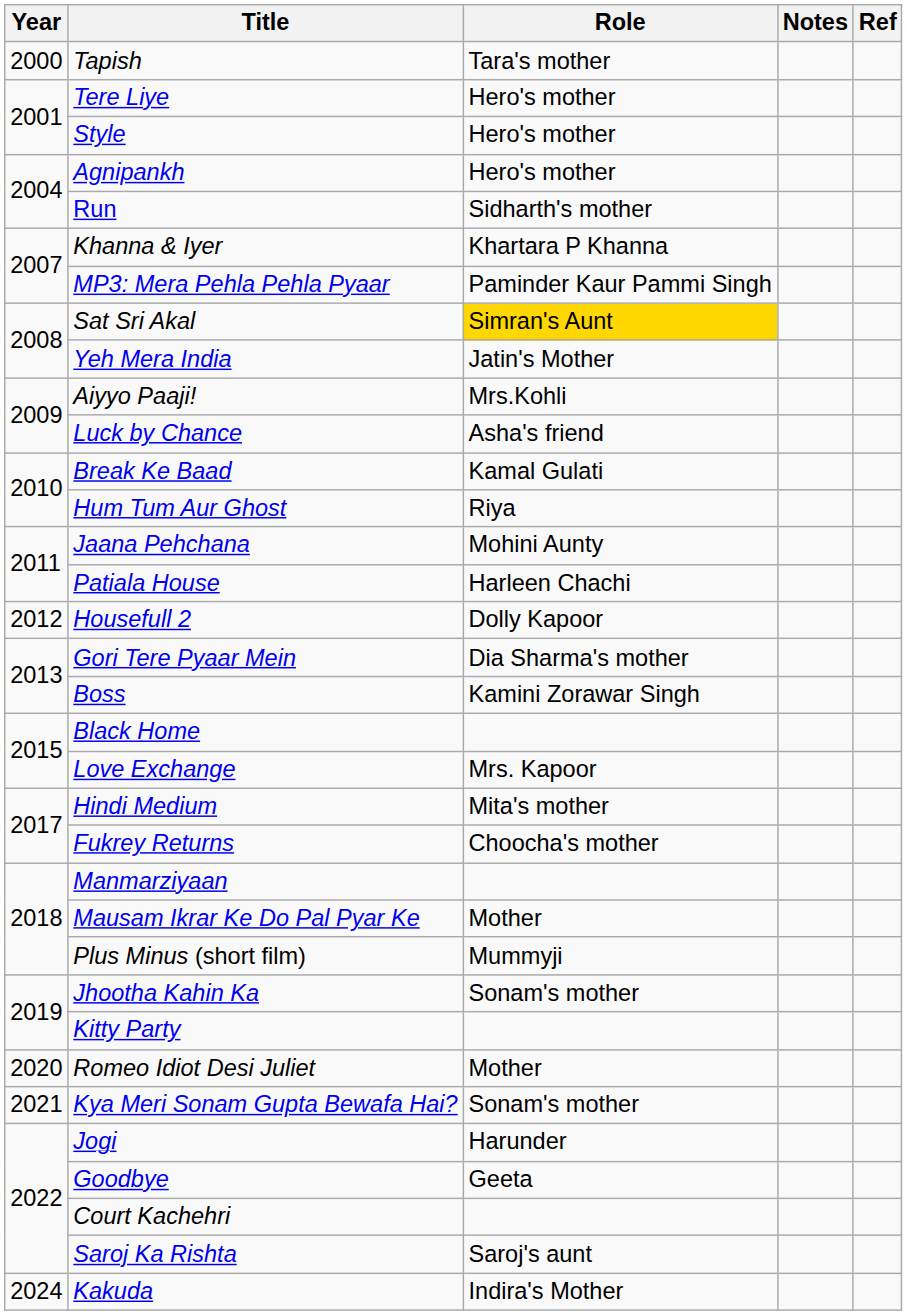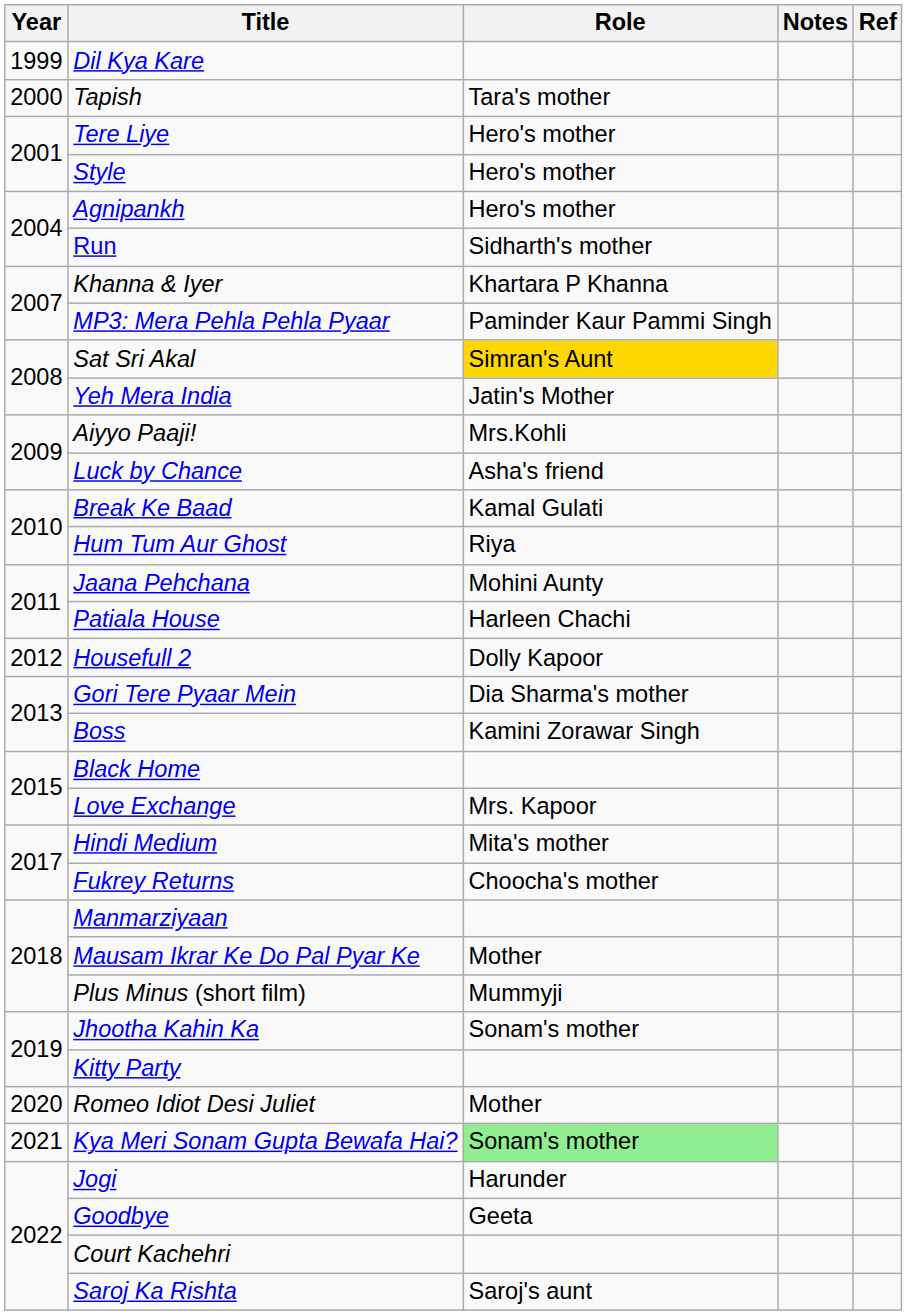+ row: 1999 | Dil Kya Kare
Kya Meri Sonam Gupta Bewafa Hai? | Role: no background -> lightgreen background
- row: 2024 | Kakuda | Indira's Mother
